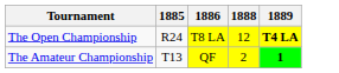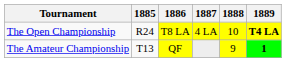+ column: 1887 | 4 LA
The Open Championship | 1888: 12 -> 10
The Amateur Championship | 1888: 2 -> 9
